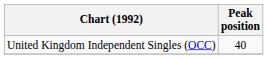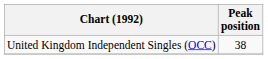United Kingdom Independent Singles (OCC) | Peak position: 40 -> 38
